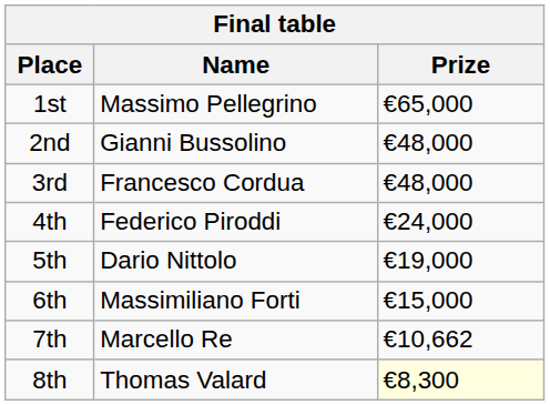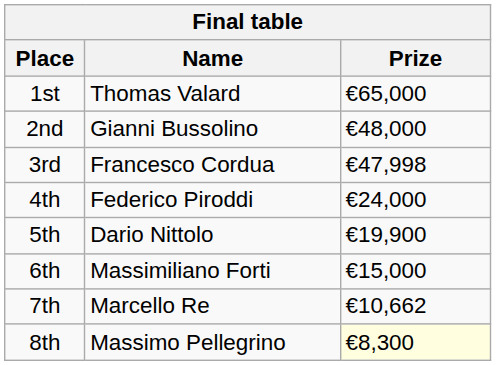1st | Name: Massimo Pellegrino -> Thomas Valard
3rd | Prize: €48,000 -> €47,998
5th | Prize: €19,000 -> €19,900
8th | Name: Thomas Valard -> Massimo Pellegrino
